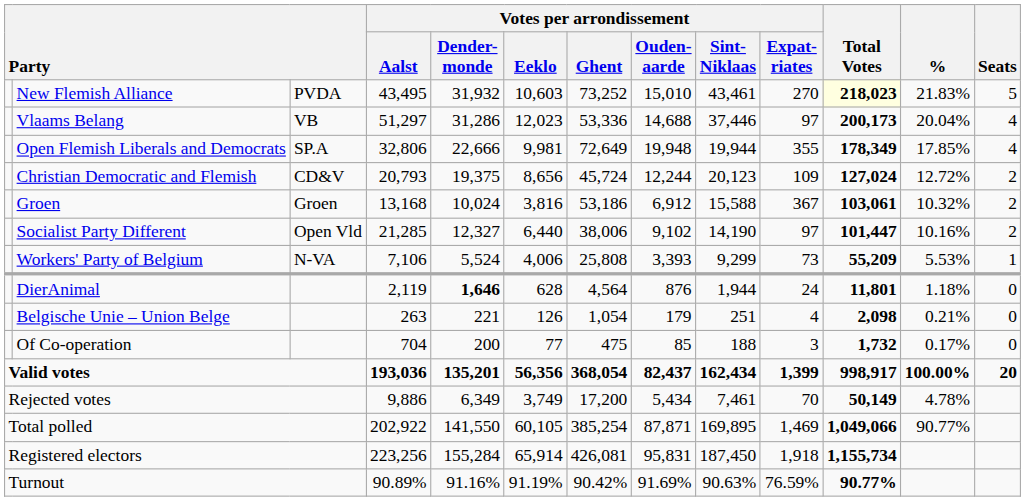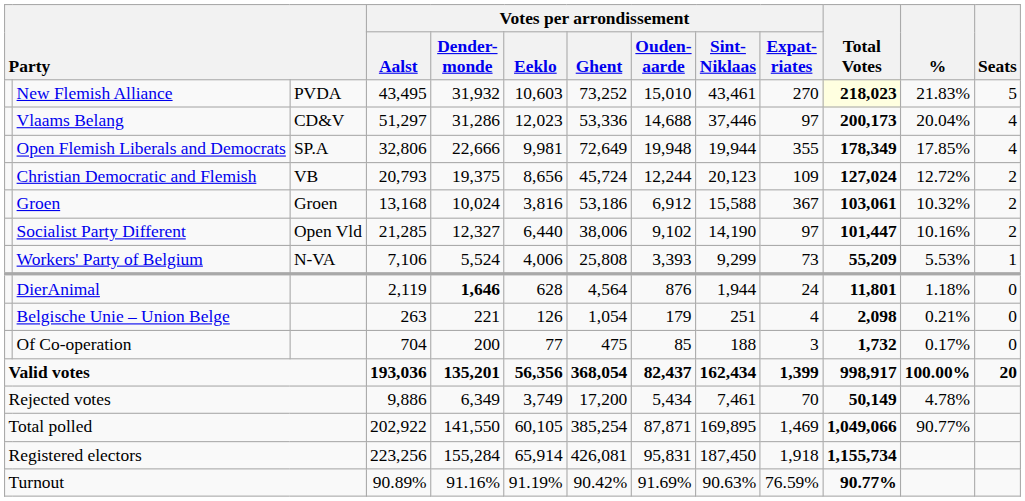Vlaams Belang | column 3: VB -> CD&V
Christian Democratic and Flemish | column 3: CD&V -> VB
